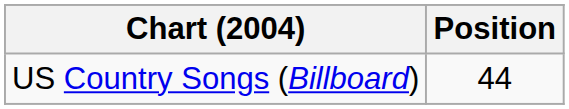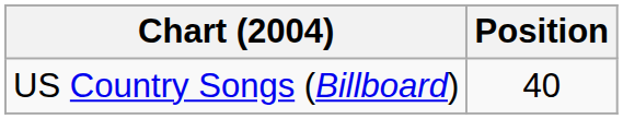US Country Songs (Billboard) | Position: 44 -> 40
